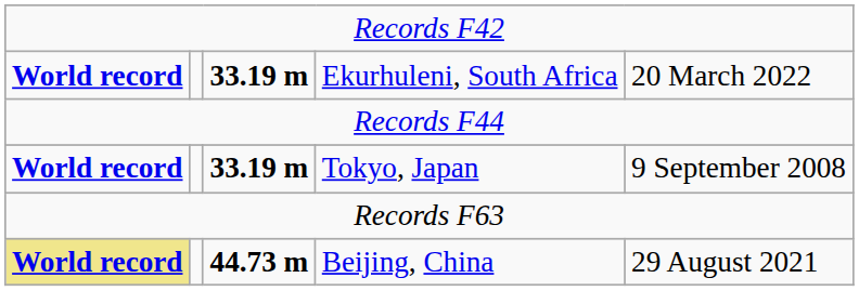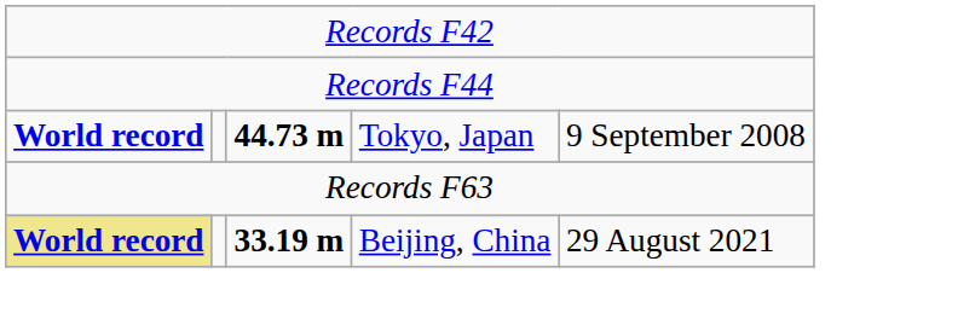- row: World record | 33.19 m | Ekurhuleni, South Africa | 20 March 2022
Tokyo, Japan | column 3: 33.19 m -> 44.73 m
Beijing, China | column 3: 44.73 m -> 33.19 m
